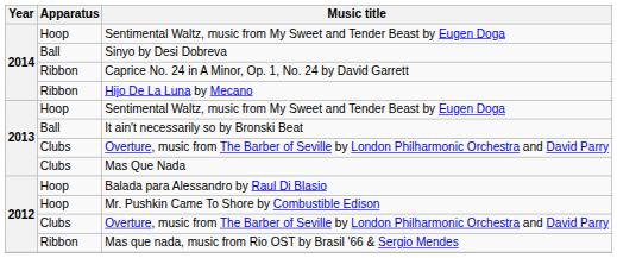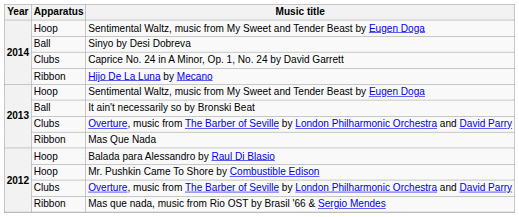Caprice No. 24 in A Minor, Op. 1, No. 24 by David Garrett | Apparatus: Ribbon -> Clubs
Mas Que Nada | Apparatus: Clubs -> Ribbon
